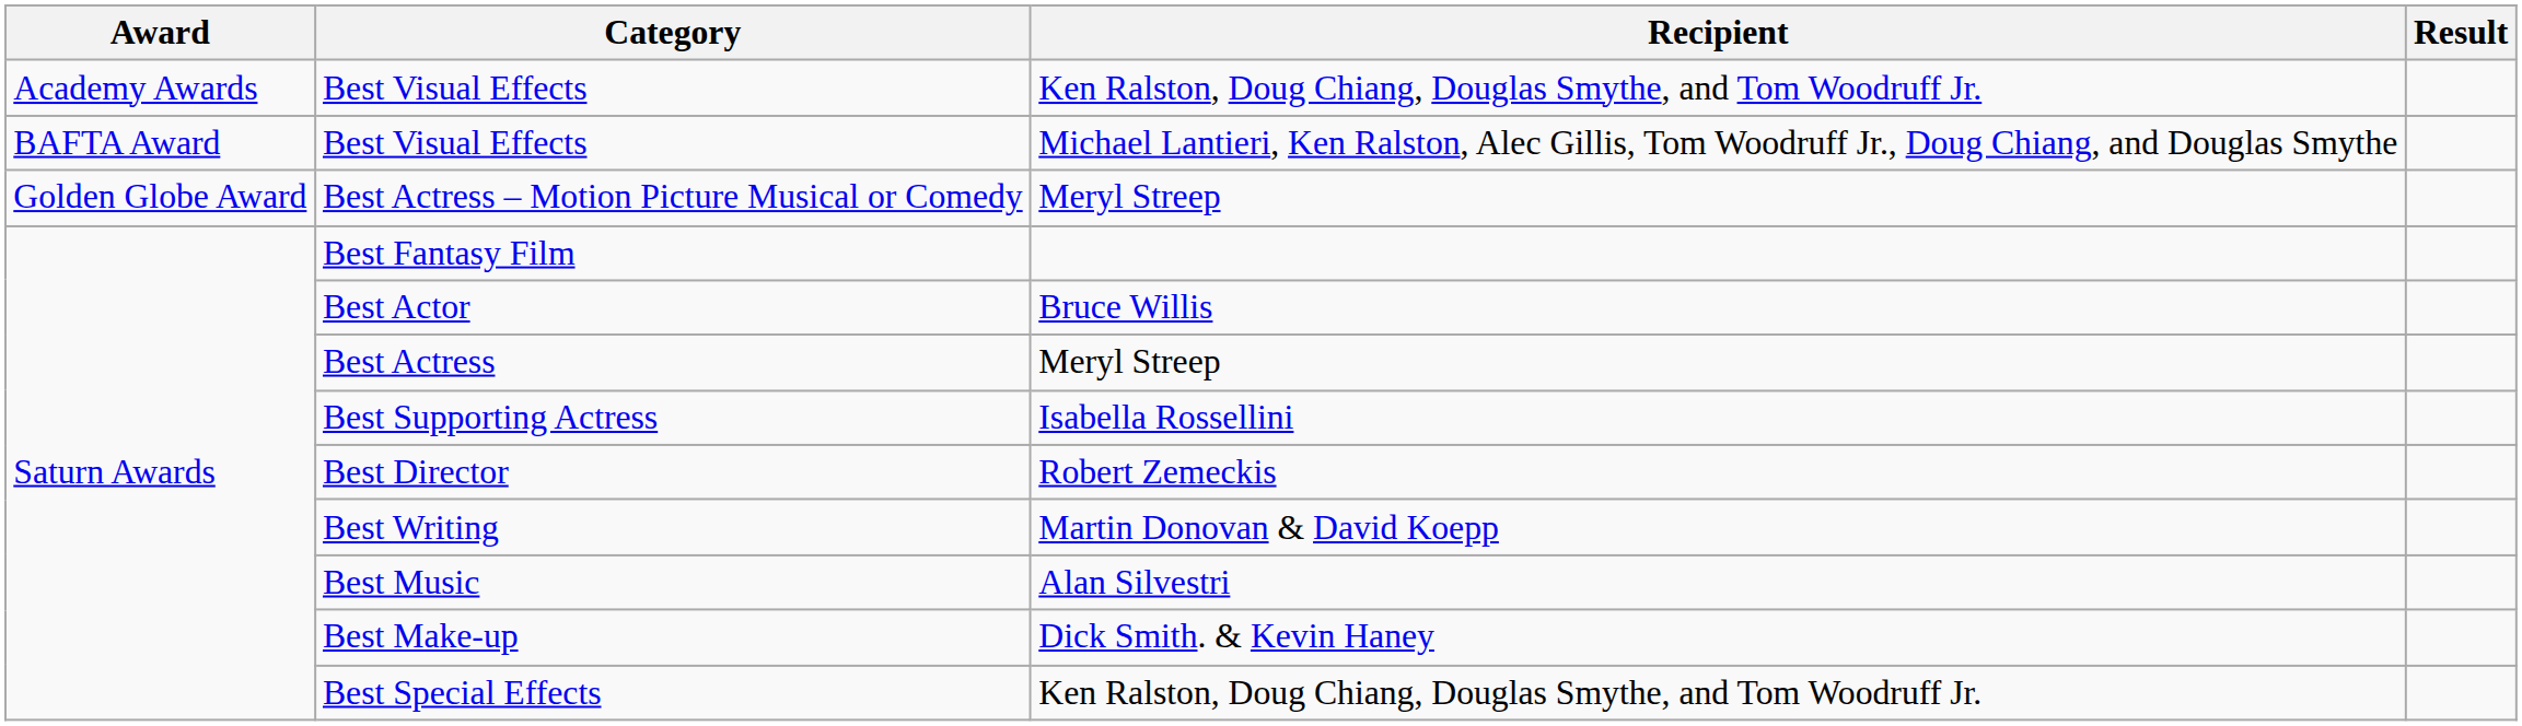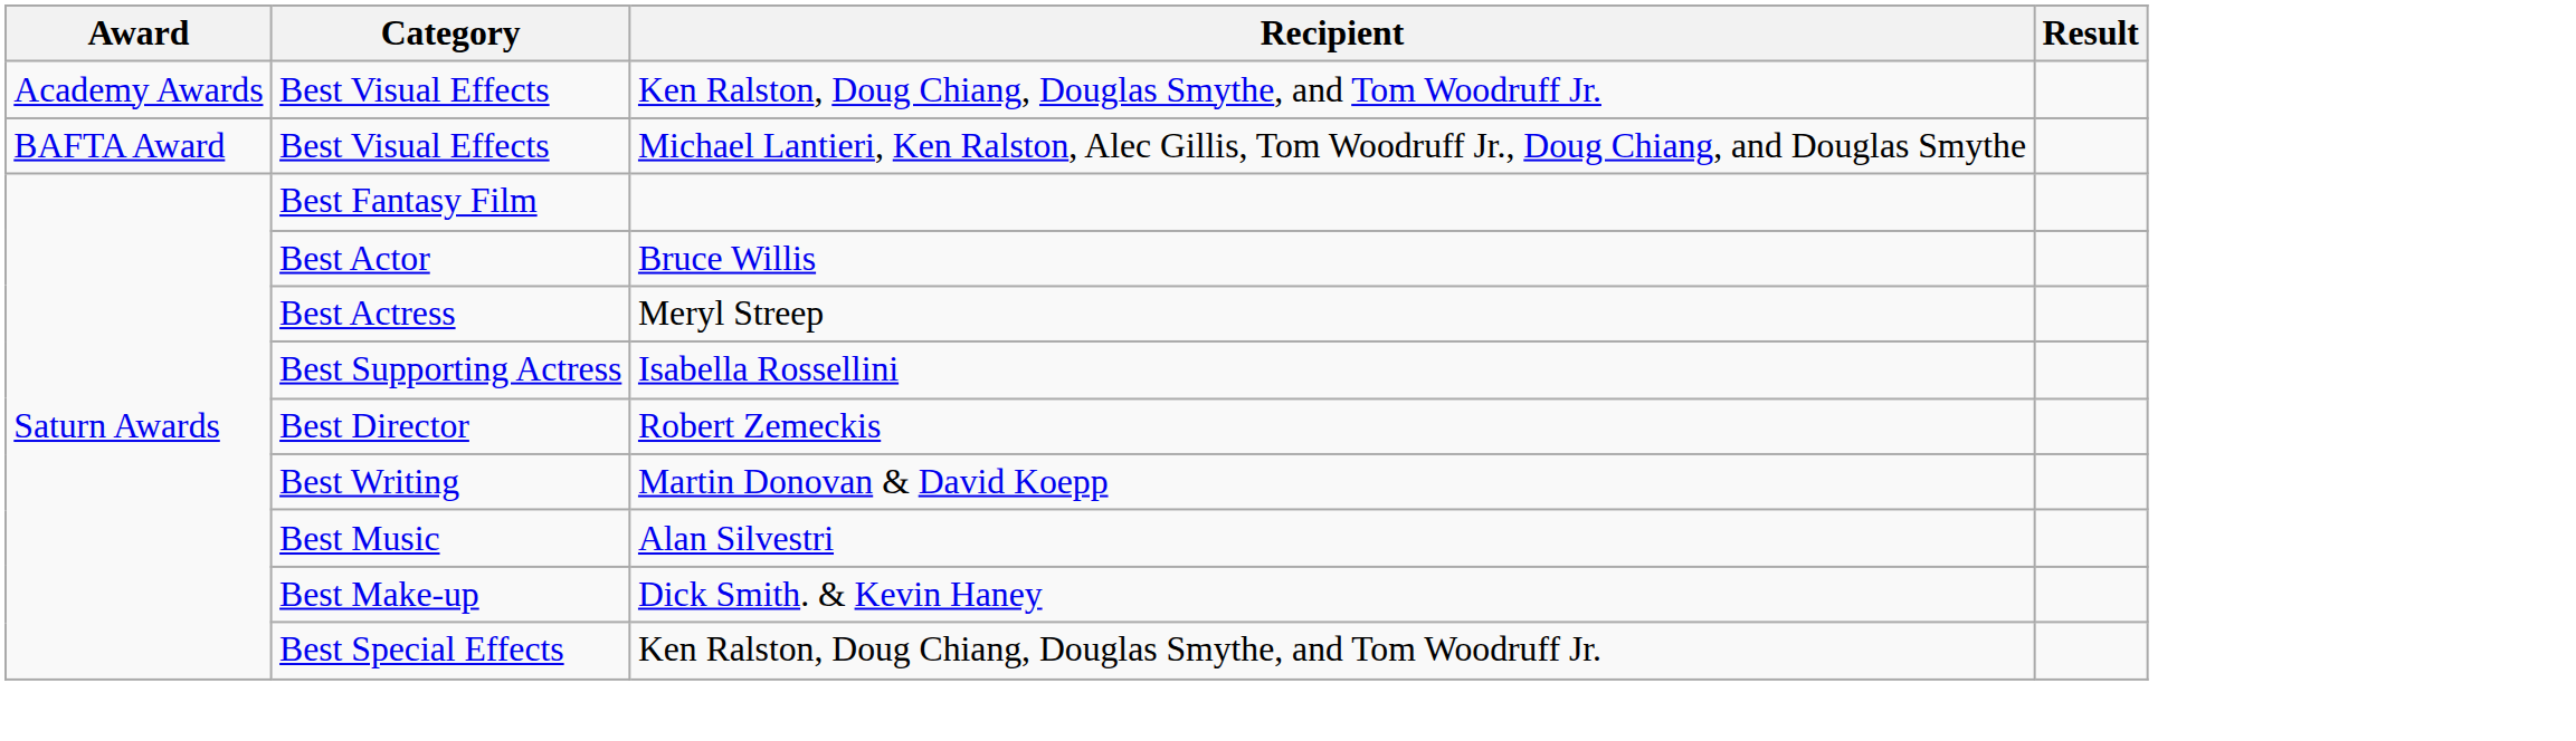- row: Golden Globe Award | Best Actress – Motion Picture Musical or Comedy | Meryl Streep
